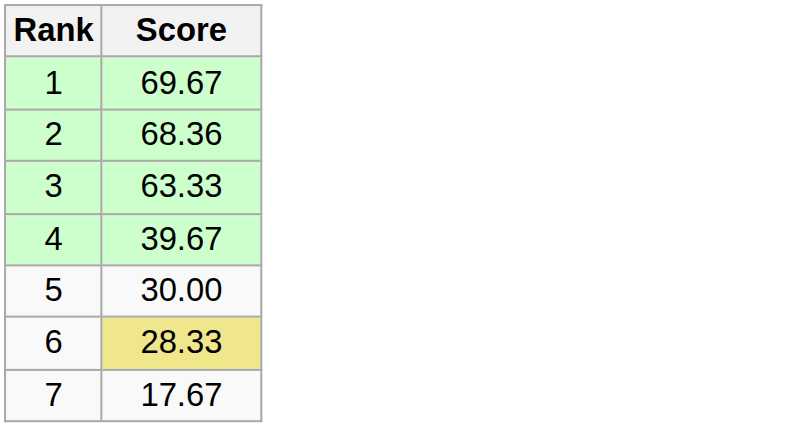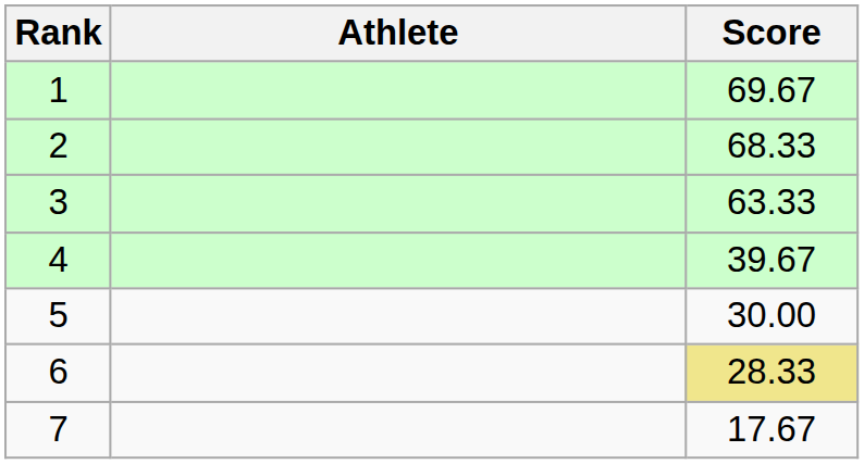+ column: Athlete
2 | Score: 68.36 -> 68.33
